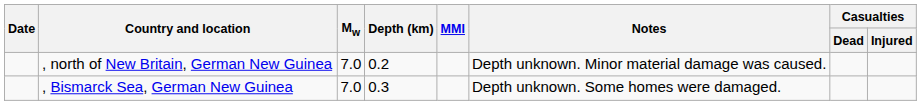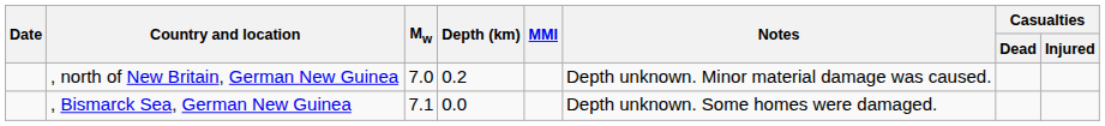, Bismarck Sea, German New Guinea | Mw: 7.0 -> 7.1
, Bismarck Sea, German New Guinea | Depth (km): 0.3 -> 0.0
